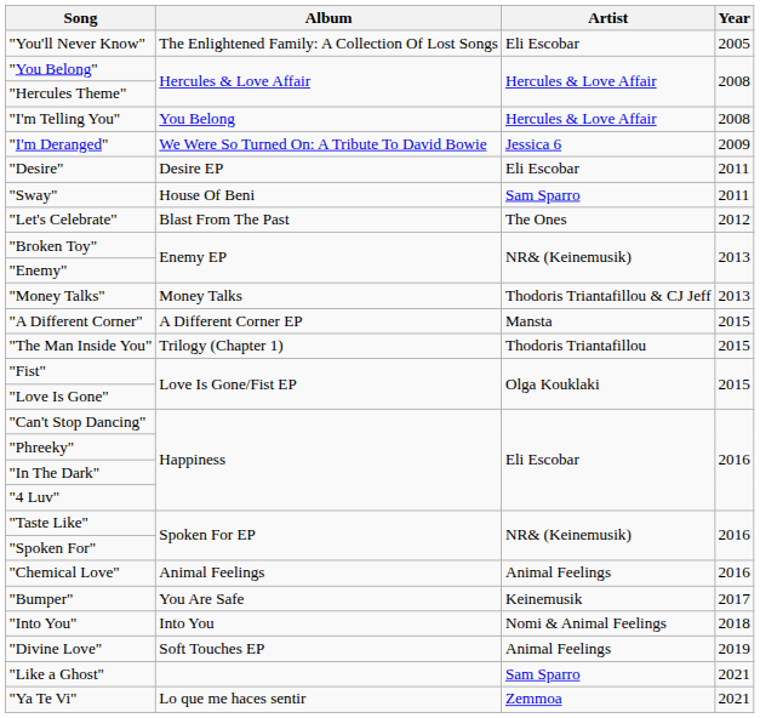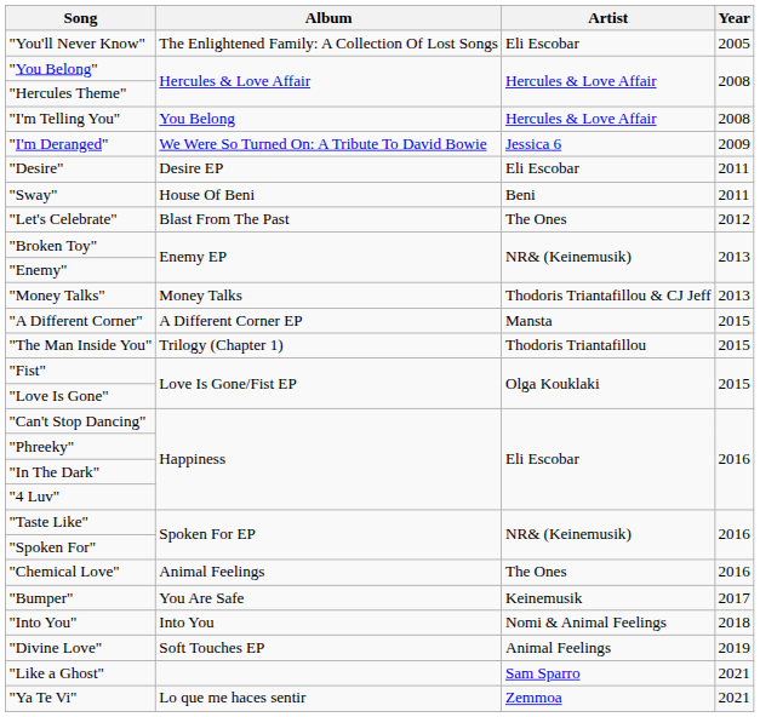"Sway" | Artist: Sam Sparro -> Beni
"Chemical Love" | Artist: Animal Feelings -> The Ones
